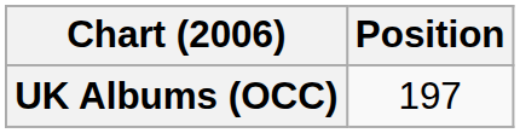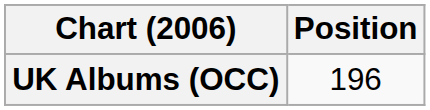UK Albums (OCC) | Position: 197 -> 196
